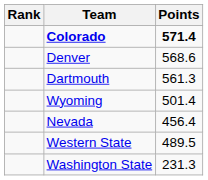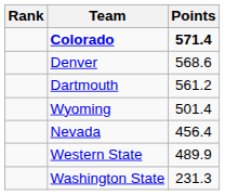Dartmouth | Points: 561.3 -> 561.2
Western State | Points: 489.5 -> 489.9
